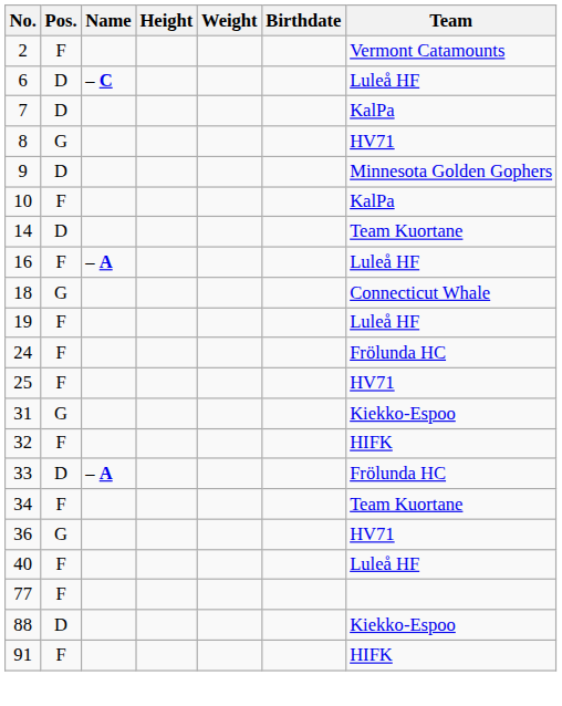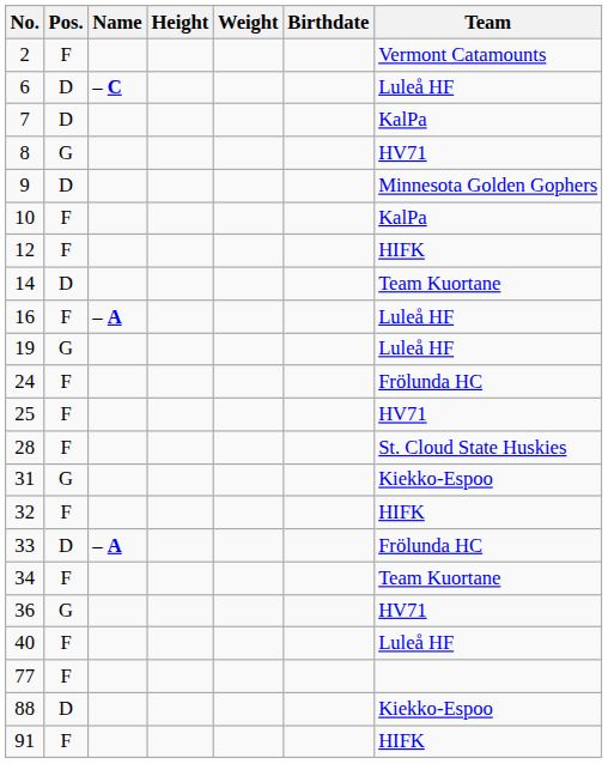+ row: 12 | F | HIFK
- row: 18 | G | Connecticut Whale
19 | Pos.: F -> G
+ row: 28 | F | St. Cloud State Huskies
